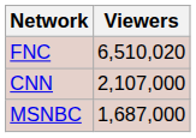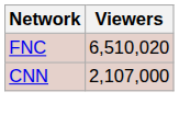- row: MSNBC | 1,687,000
